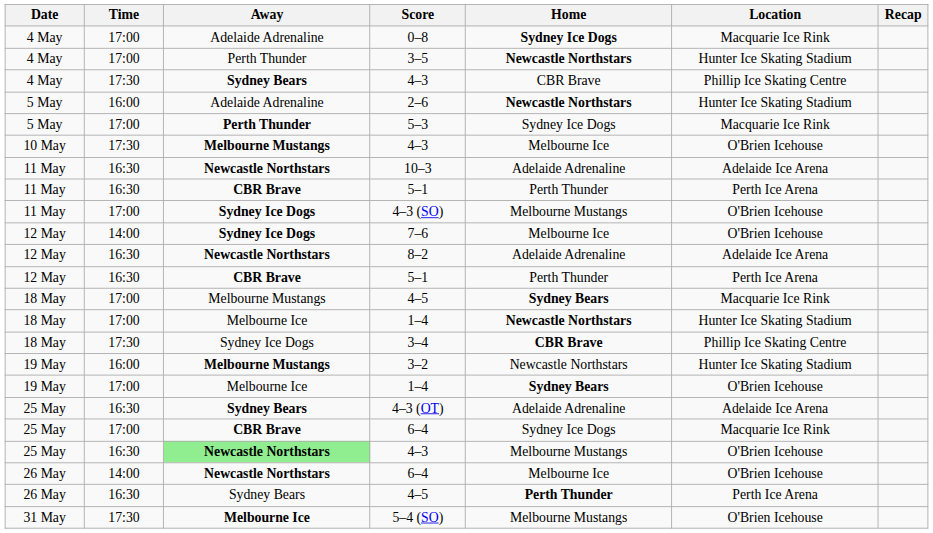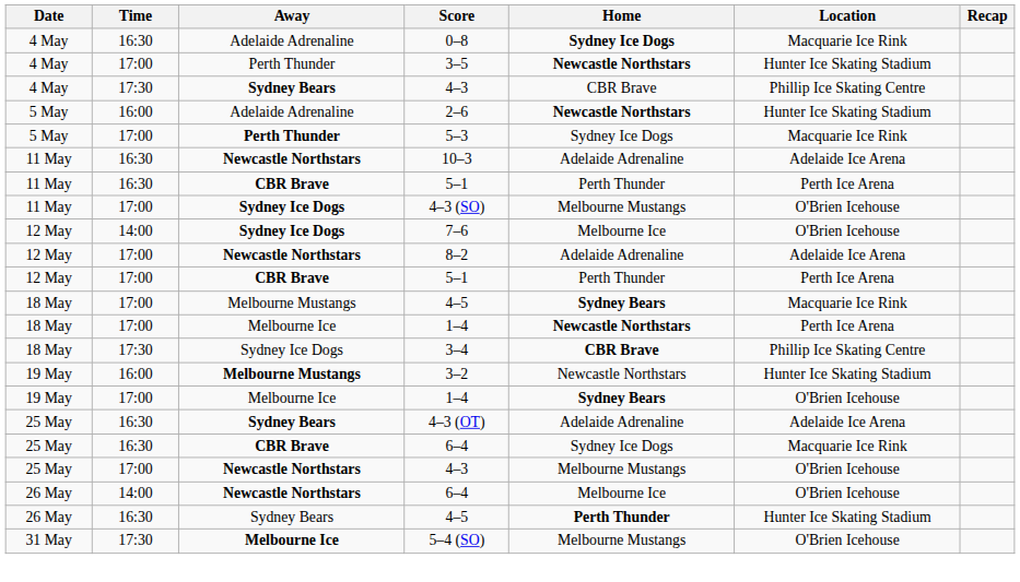0–8 | Time: 17:00 -> 16:30
- row: 10 May | 17:30 | Melbourne Mustangs | 4–3 | Melbourne Ice | O'Brien Icehouse
8–2 | Time: 16:30 -> 17:00
12 May / 5–1 | Time: 16:30 -> 17:00
18 May / 1–4 | Location: Hunter Ice Skating Stadium -> Perth Ice Arena
25 May / 6–4 | Time: 17:00 -> 16:30
25 May / 4–3 | Time: 16:30 -> 17:00
25 May / 4–3 | Away: lightgreen background -> no background
26 May / 4–5 | Location: Perth Ice Arena -> Hunter Ice Skating Stadium
